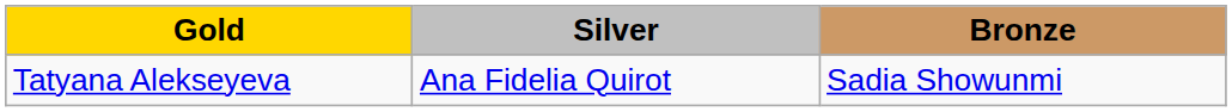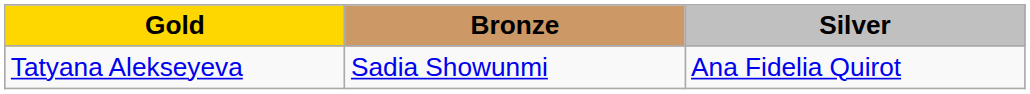columns swapped: Silver <-> Bronze
